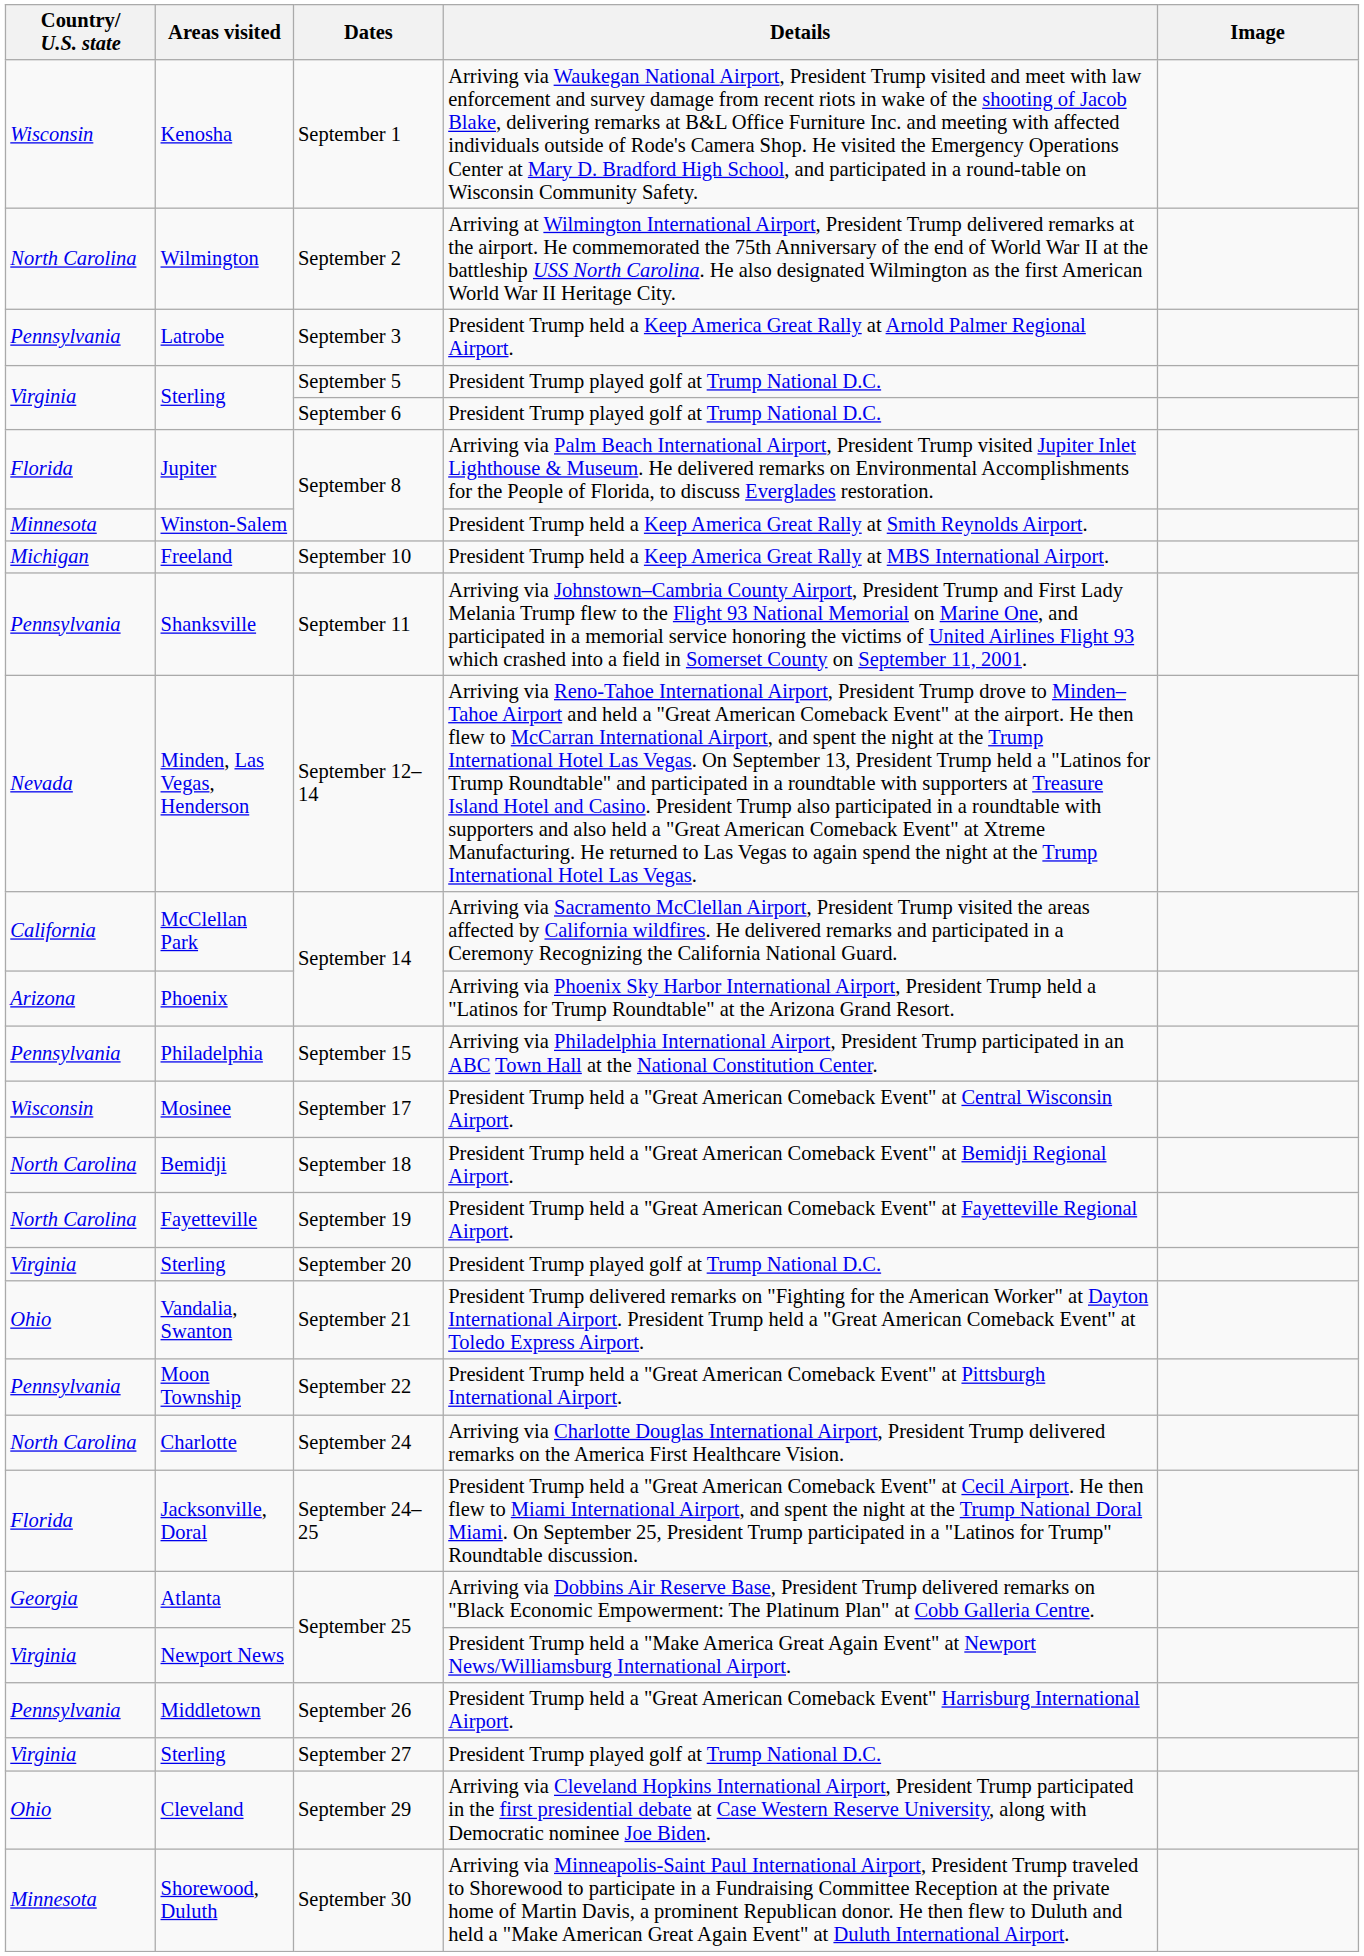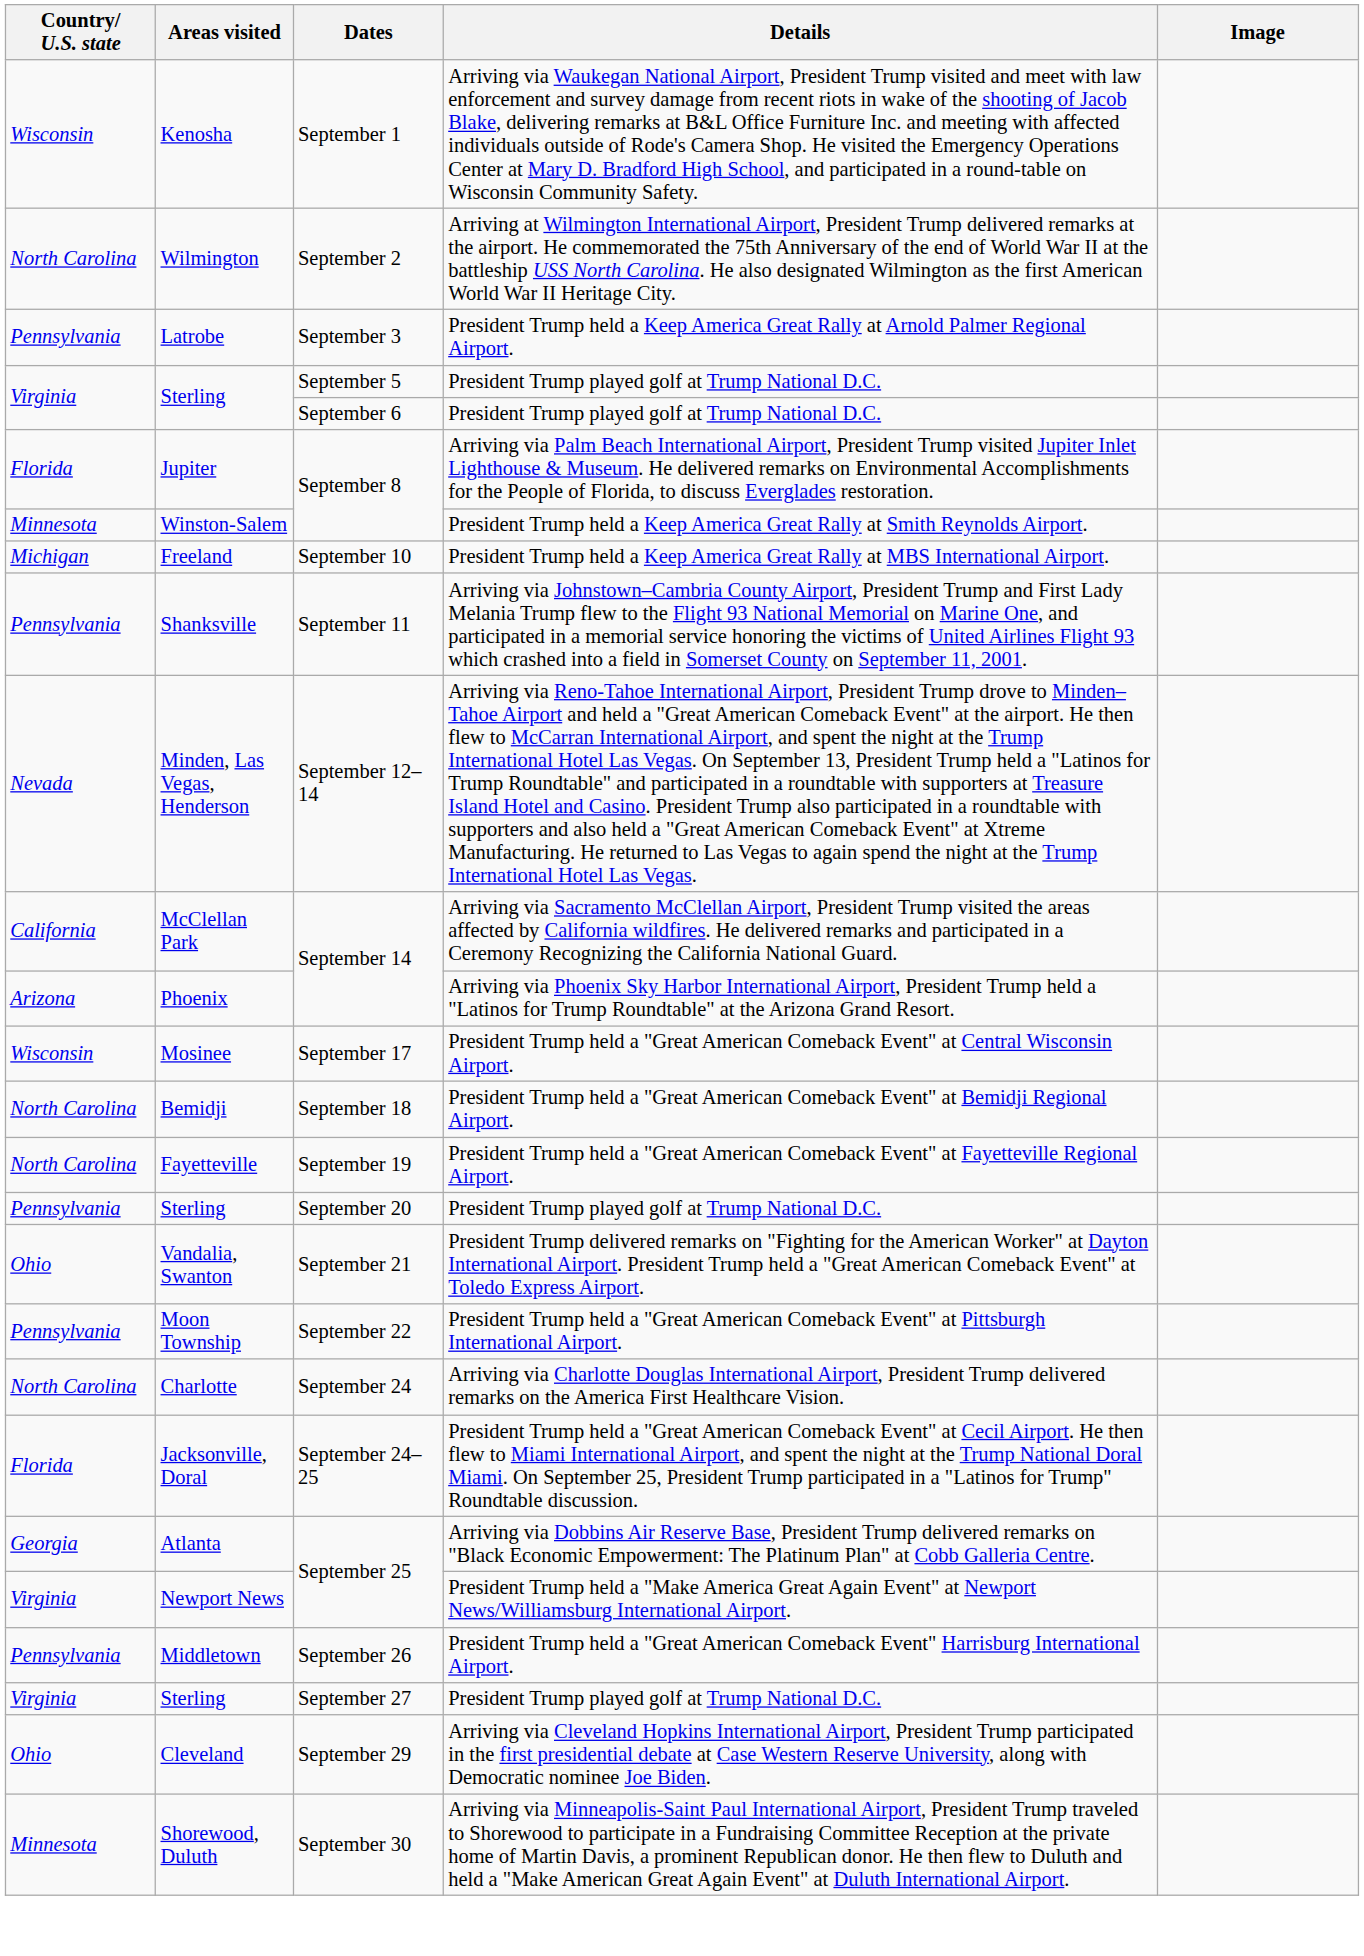- row: Pennsylvania | Philadelphia | September 15 | Arriving via Philadelphia International Airport, President Trump participated in an ABC Town Hall at the National Constitution Center.
Sterling / September 20 | Country/ U.S. state: Virginia -> Pennsylvania
